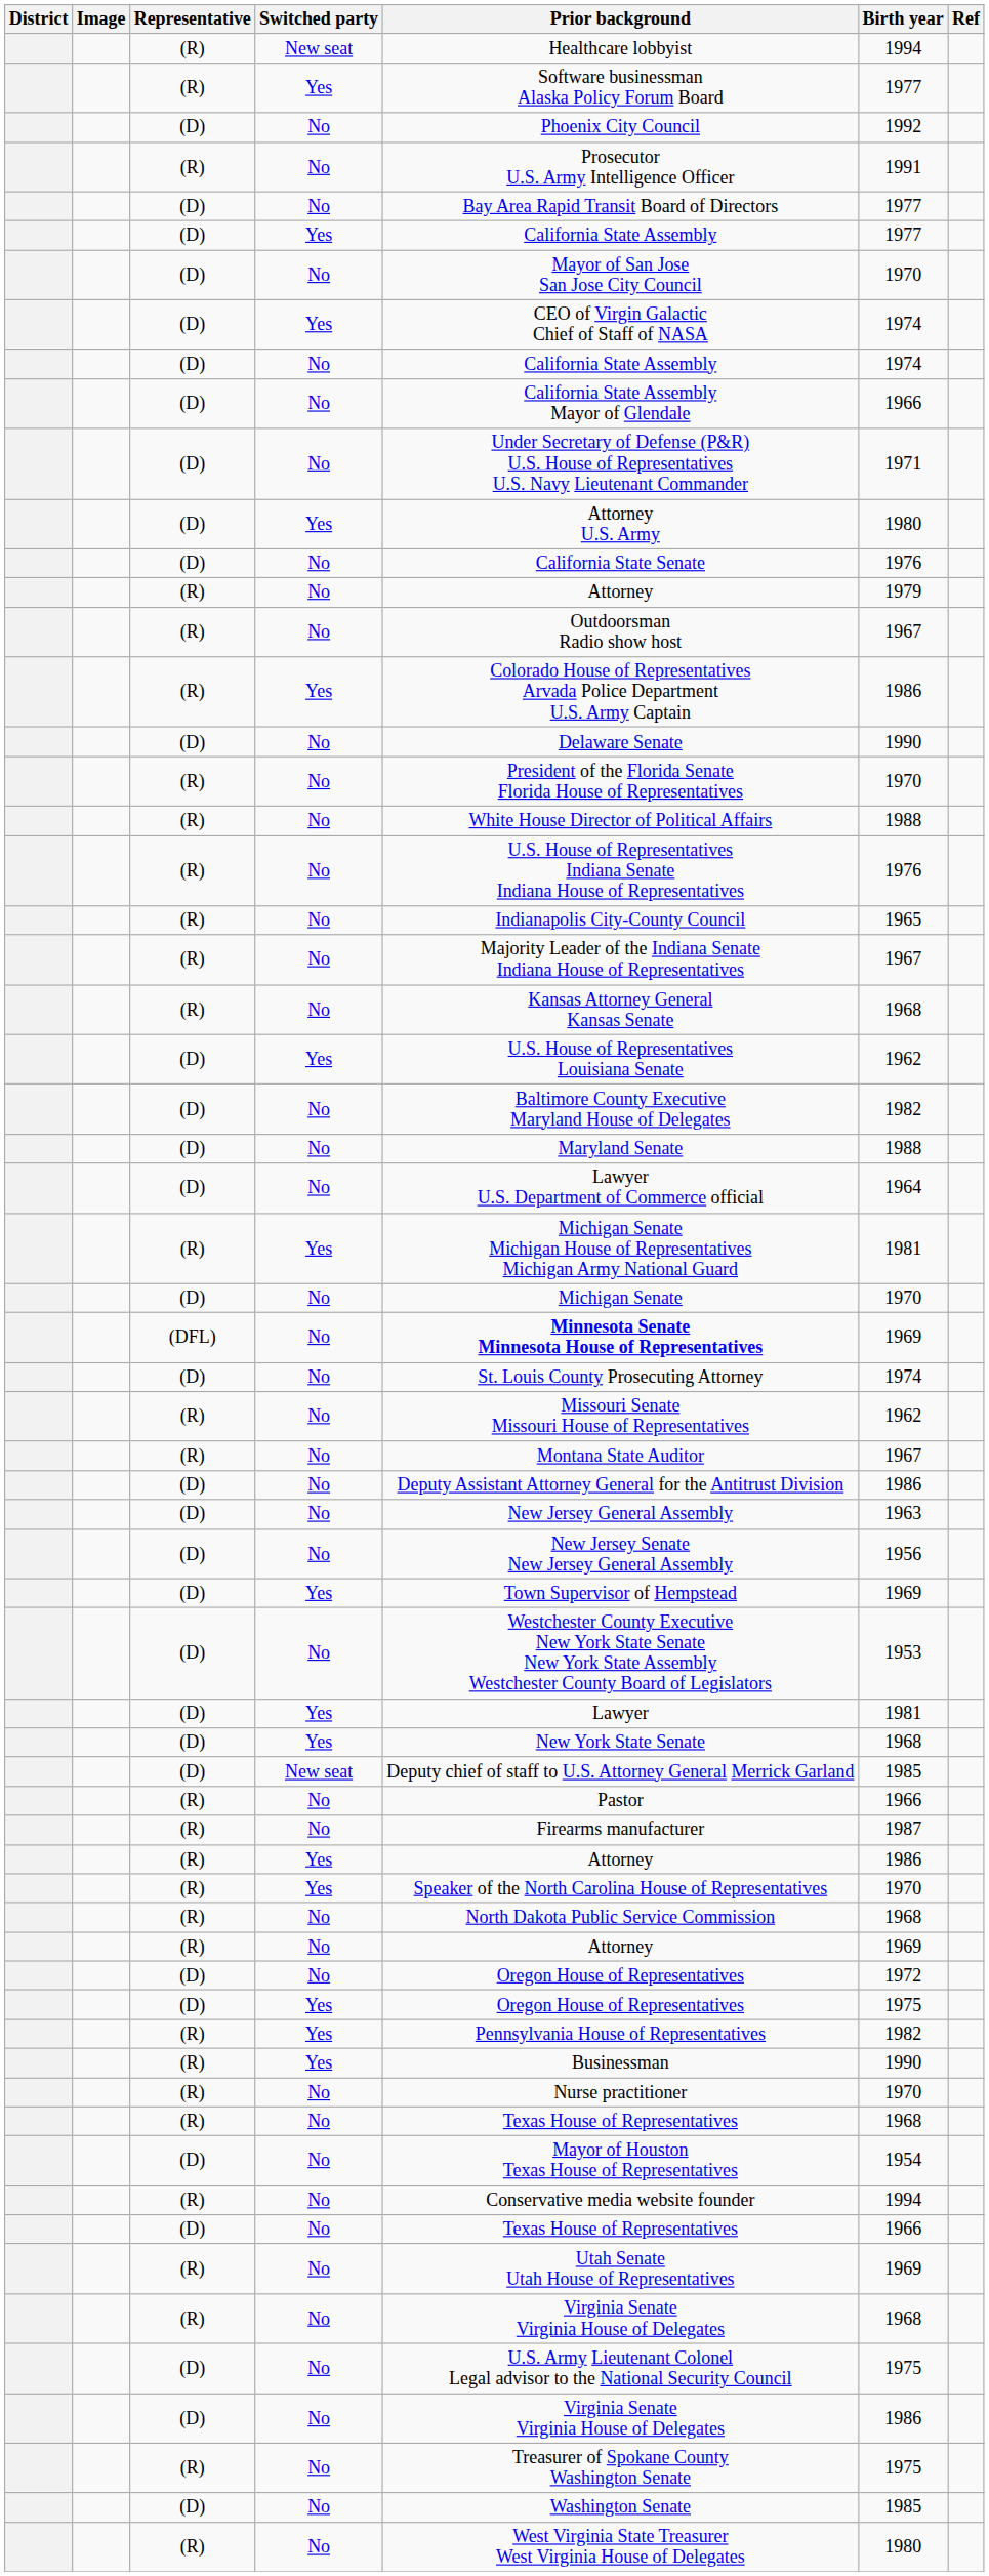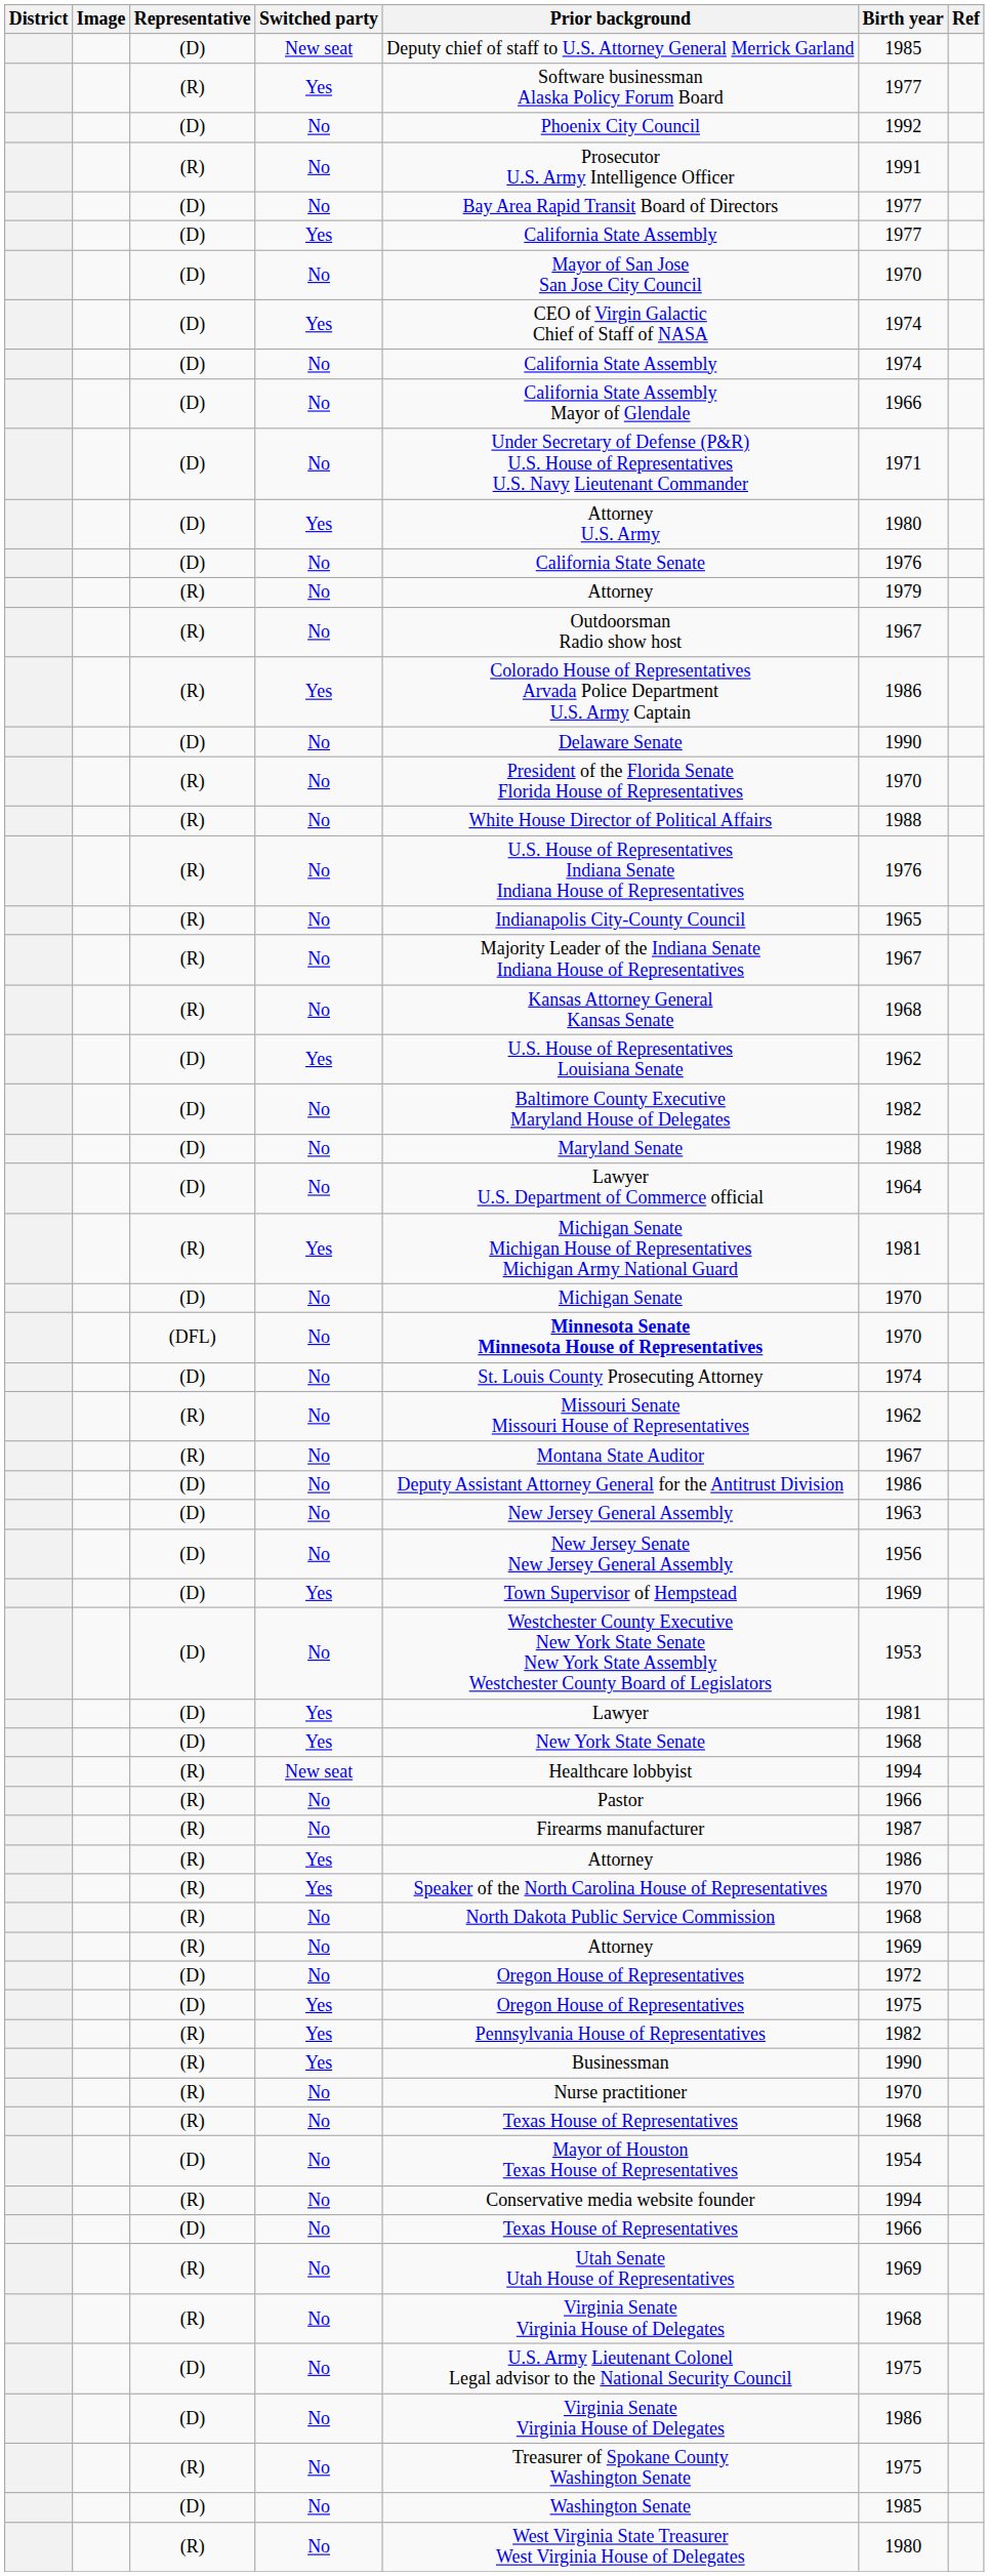rows swapped: (D) / New seat <-> (R) / New seat
(DFL) | Birth year: 1969 -> 1970
